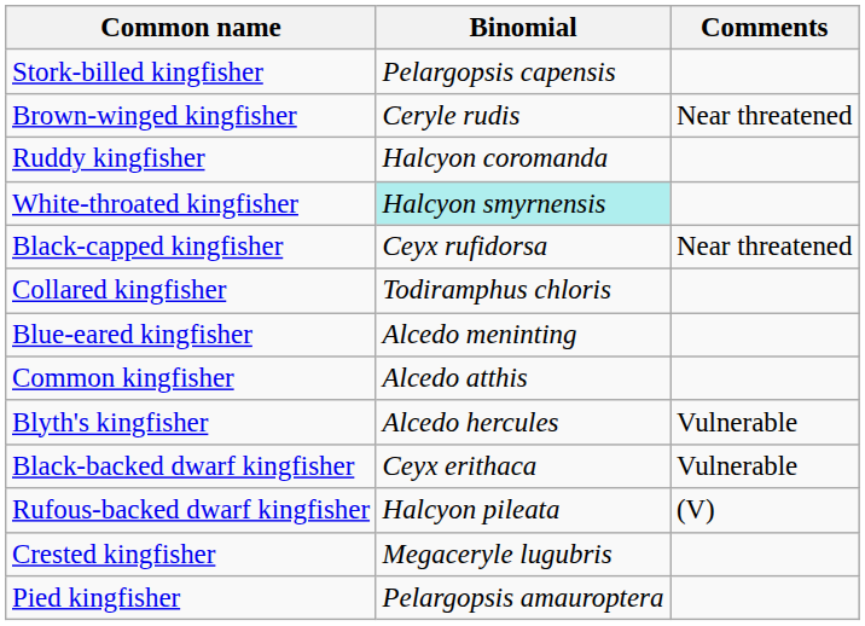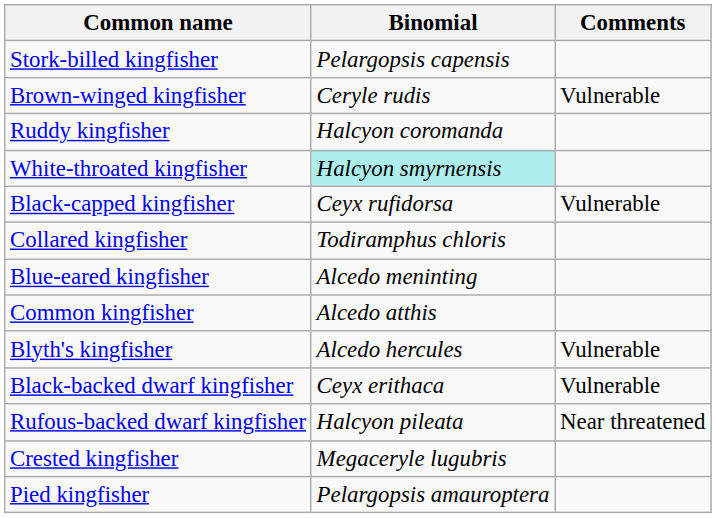Brown-winged kingfisher | Comments: Near threatened -> Vulnerable
Black-capped kingfisher | Comments: Near threatened -> Vulnerable
Rufous-backed dwarf kingfisher | Comments: (V) -> Near threatened
